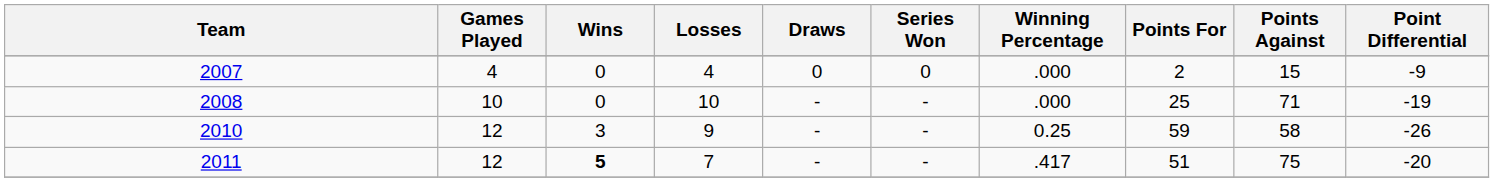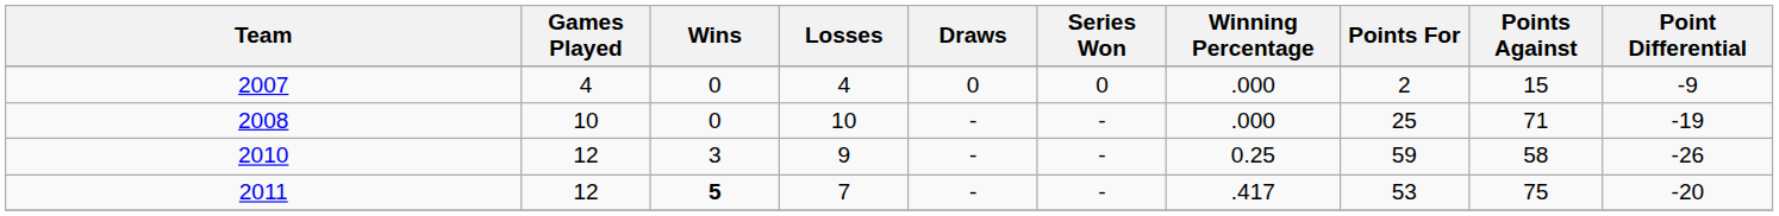2011 | Points For: 51 -> 53
